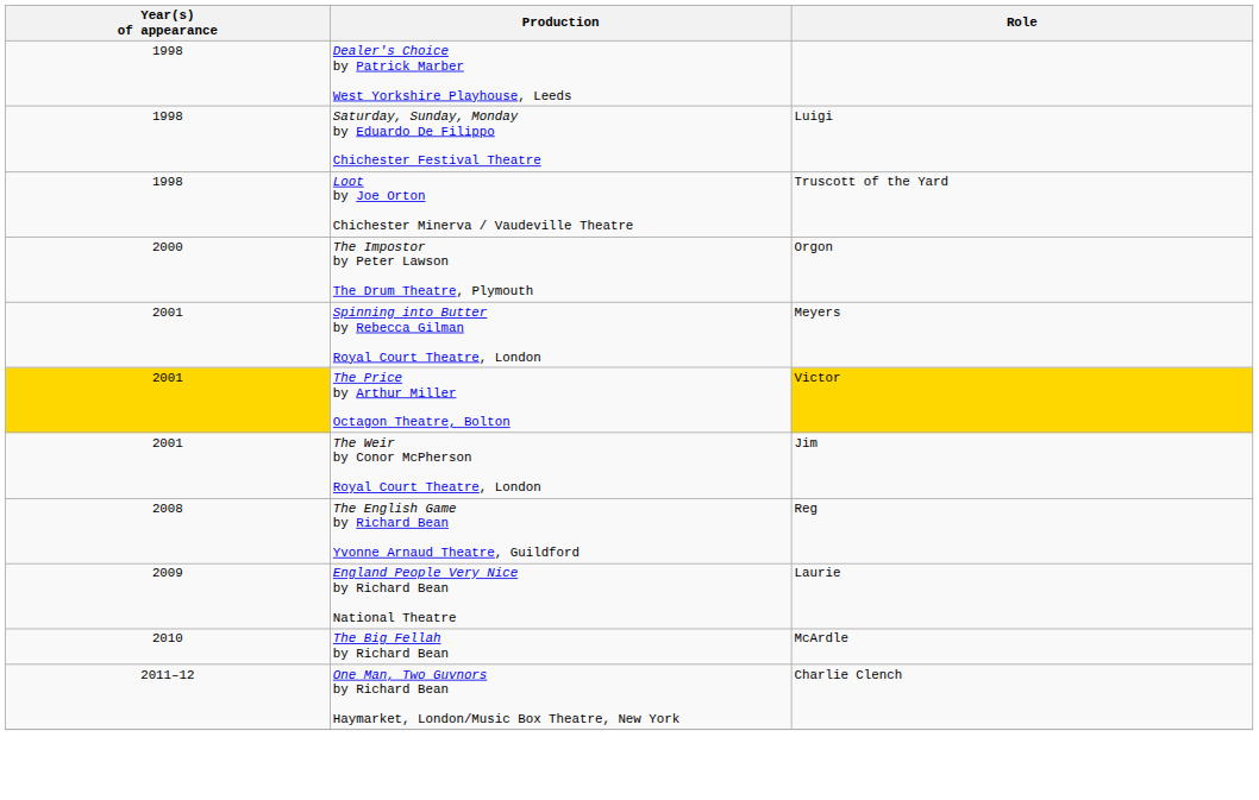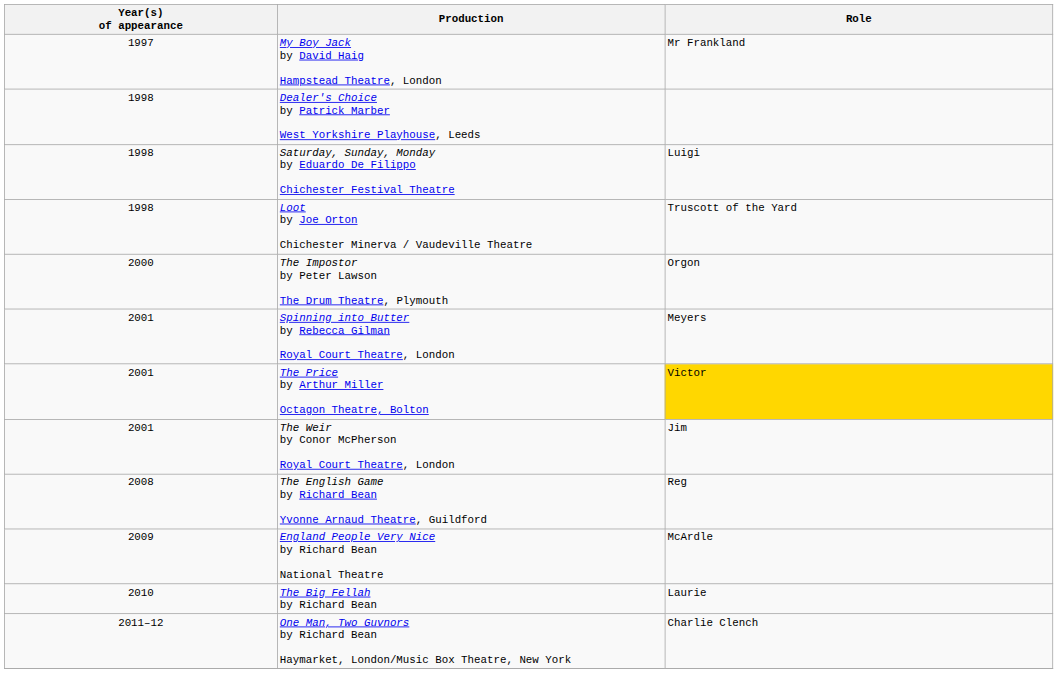+ row: 1997 | My Boy Jack by David Haig Hampstead Theatre, London | Mr Frankland
The Price by Arthur Miller Octagon Theatre, Bolton | Year(s) of appearance: gold background -> no background
England People Very Nice by Richard Bean National Theatre | Role: Laurie -> McArdle
The Big Fellah by Richard Bean | Role: McArdle -> Laurie
